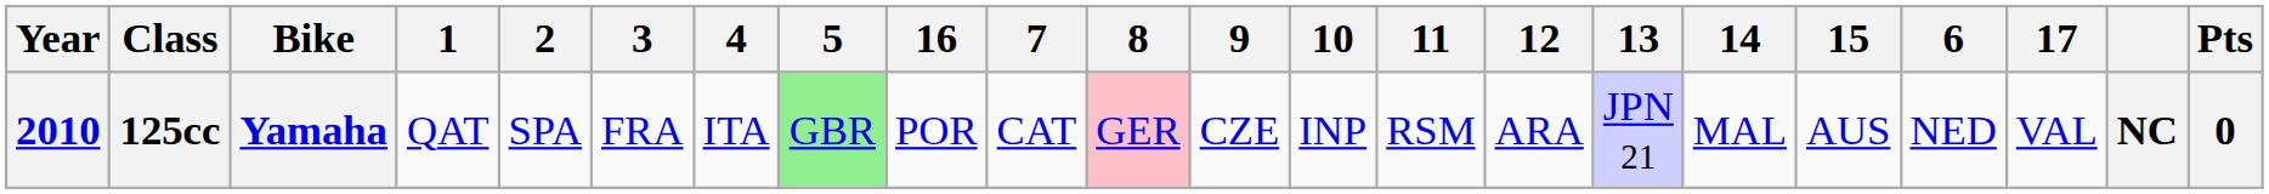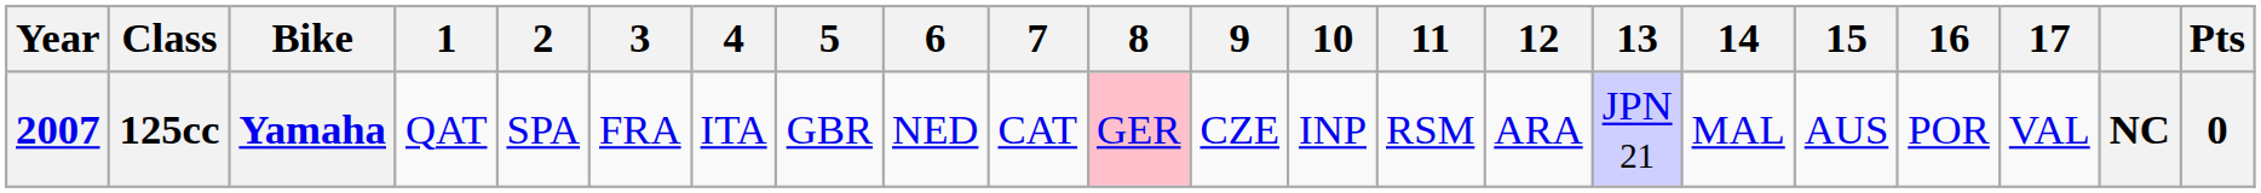columns swapped: 6 <-> 16
125cc | Year: 2010 -> 2007
125cc | 5: lightgreen background -> no background
